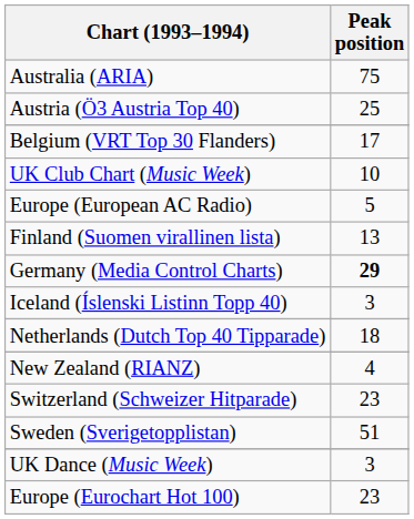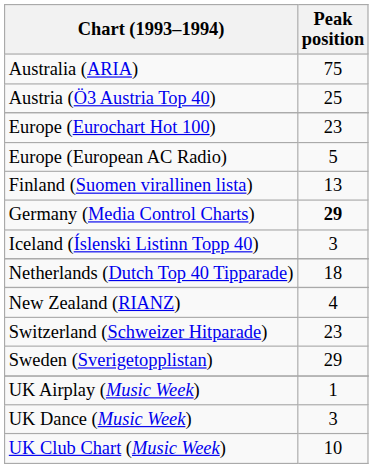- row: Belgium (VRT Top 30 Flanders) | 17
rows swapped: Europe (Eurochart Hot 100) <-> UK Club Chart (Music Week)
Sweden (Sverigetopplistan) | Peak position: 51 -> 29
+ row: UK Airplay (Music Week) | 1
